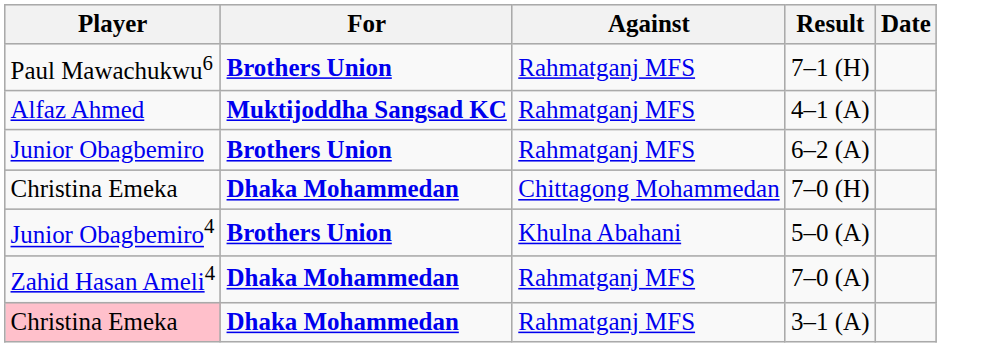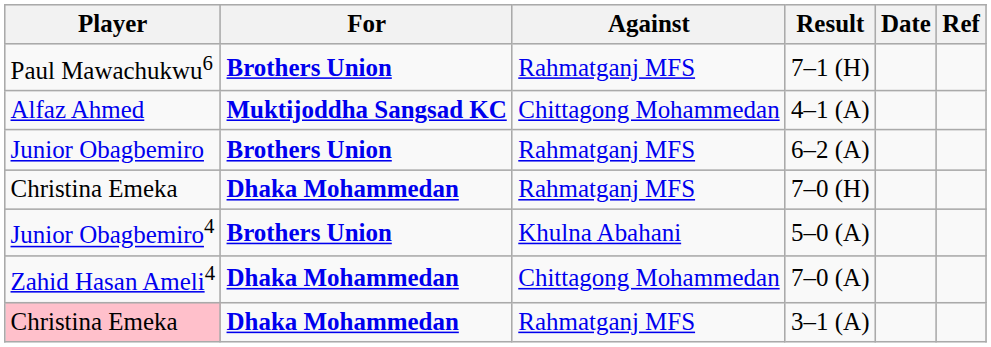+ column: Ref
4–1 (A) | Against: Rahmatganj MFS -> Chittagong Mohammedan
7–0 (H) | Against: Chittagong Mohammedan -> Rahmatganj MFS
7–0 (A) | Against: Rahmatganj MFS -> Chittagong Mohammedan
